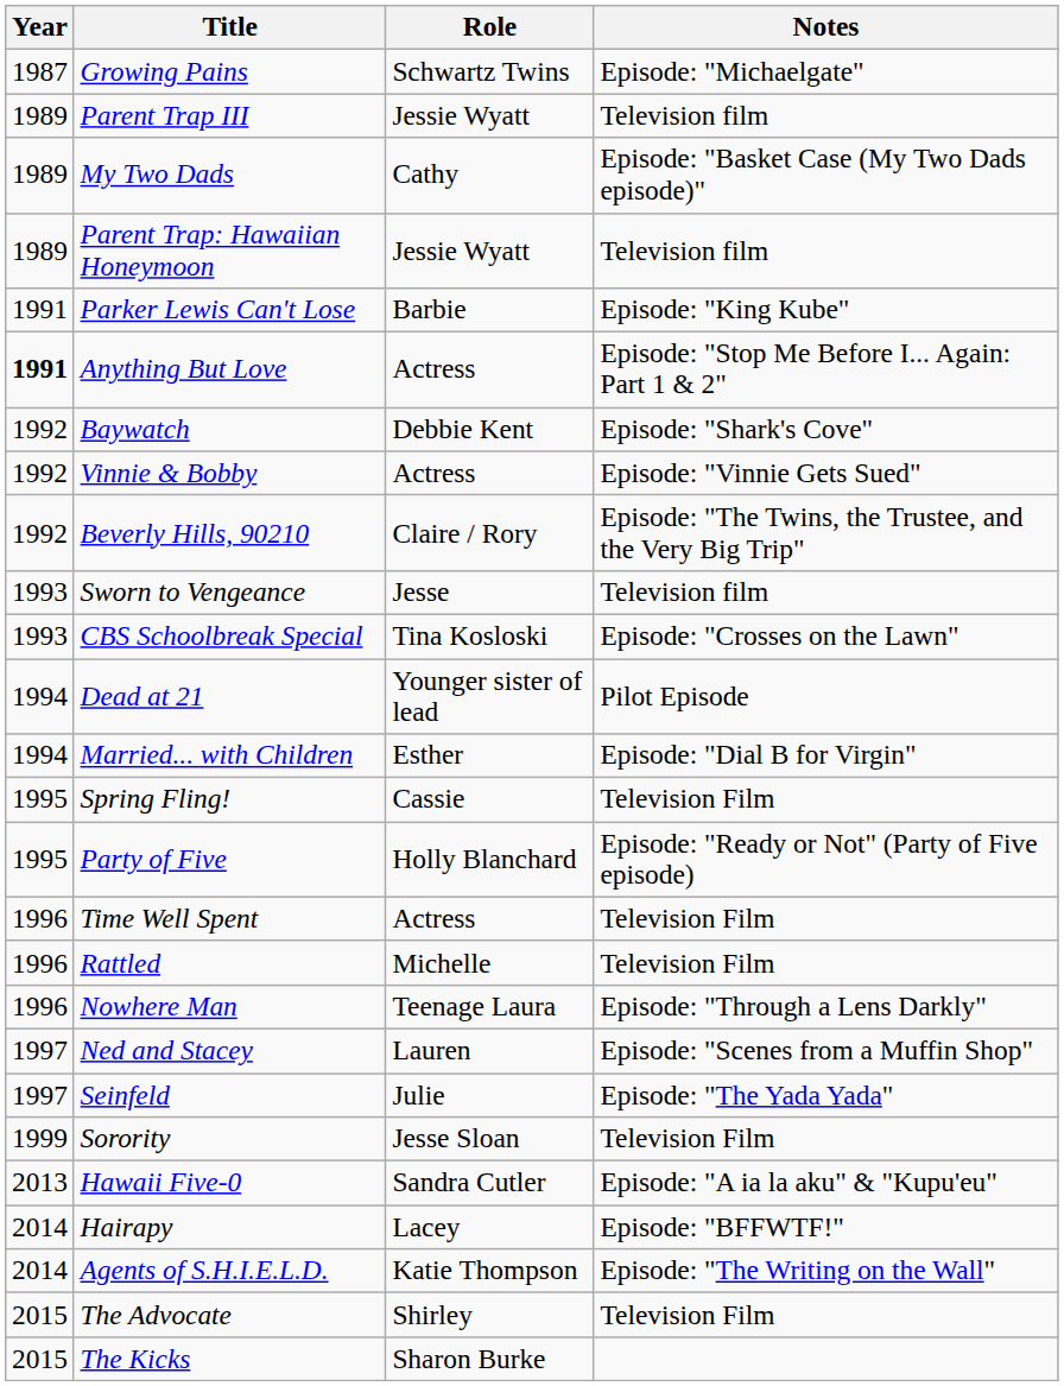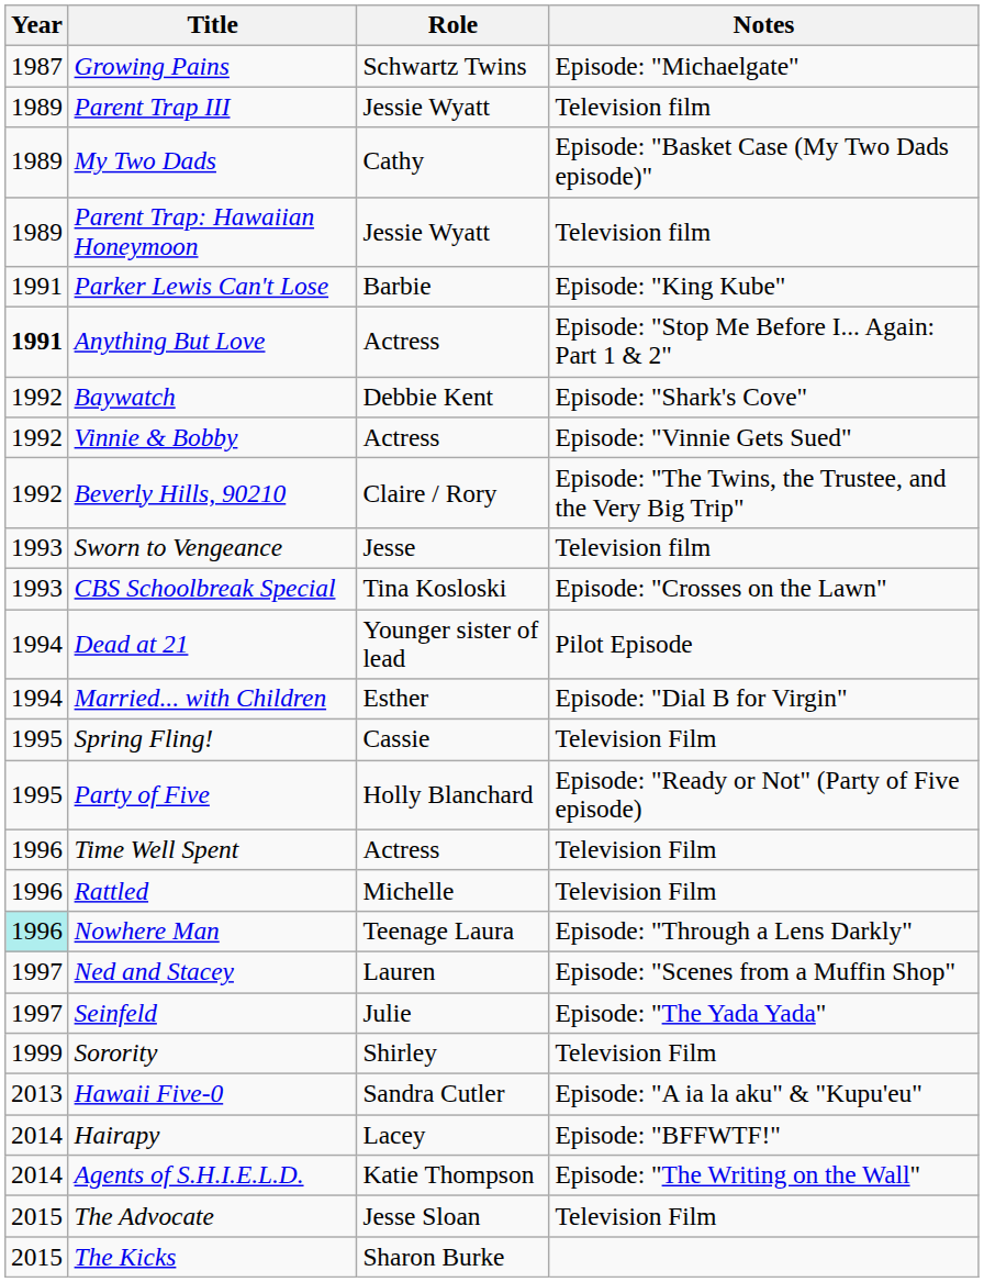Nowhere Man | Year: no background -> paleturquoise background
Sorority | Role: Jesse Sloan -> Shirley
The Advocate | Role: Shirley -> Jesse Sloan
